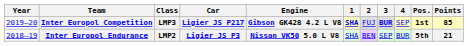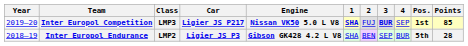Inter Europol Competition | Engine: Gibson GK428 4.2 L V8 -> Nissan VK50 5.0 L V8
Inter Europol Endurance | Engine: Nissan VK50 5.0 L V8 -> Gibson GK428 4.2 L V8
Inter Europol Endurance | Points: 21 -> 28
